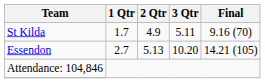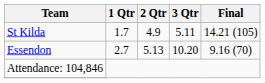St Kilda | Final: 9.16 (70) -> 14.21 (105)
Essendon | Final: 14.21 (105) -> 9.16 (70)
